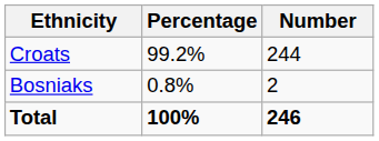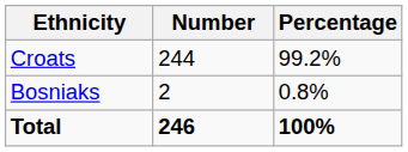columns swapped: Number <-> Percentage
